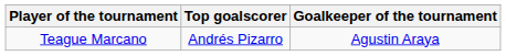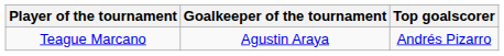columns swapped: Goalkeeper of the tournament <-> Top goalscorer
